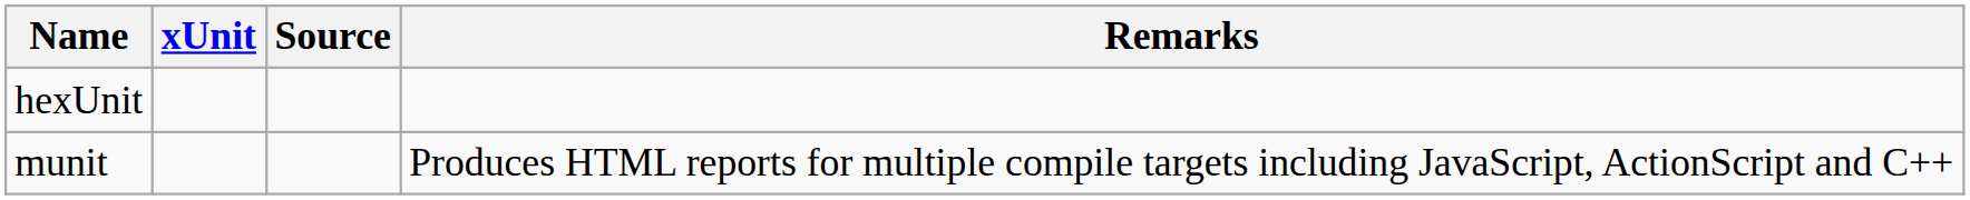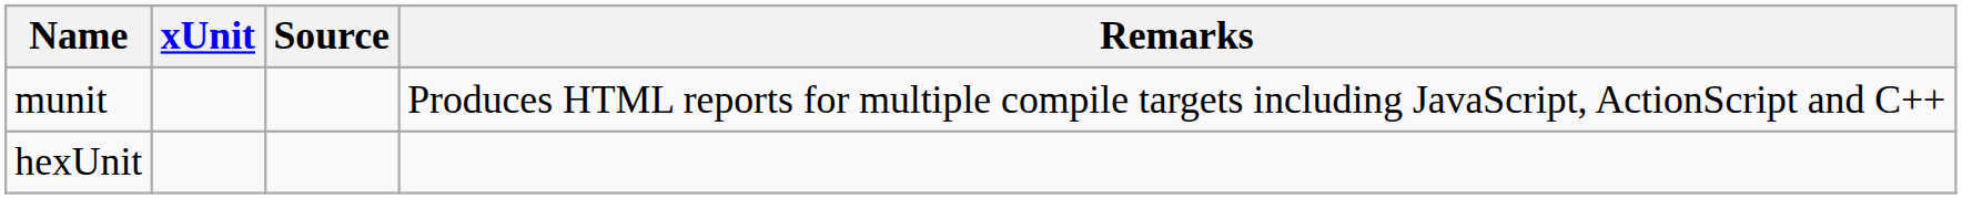rows swapped: munit <-> hexUnit
